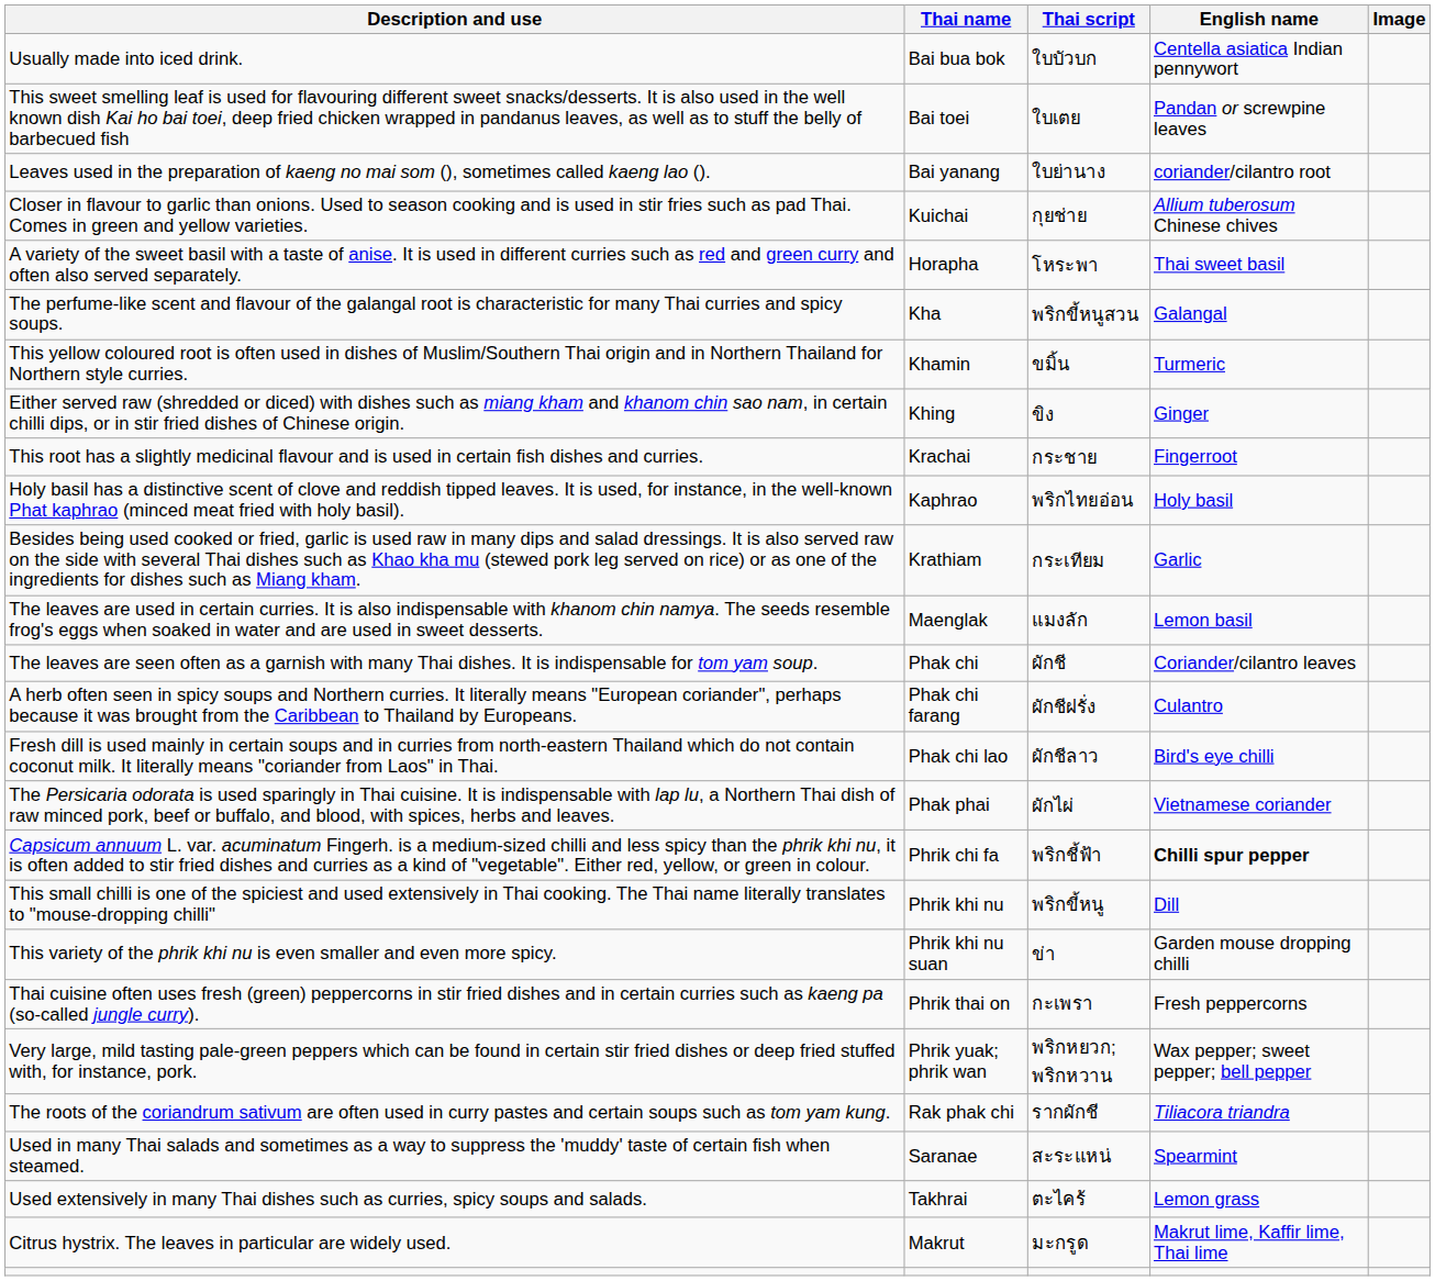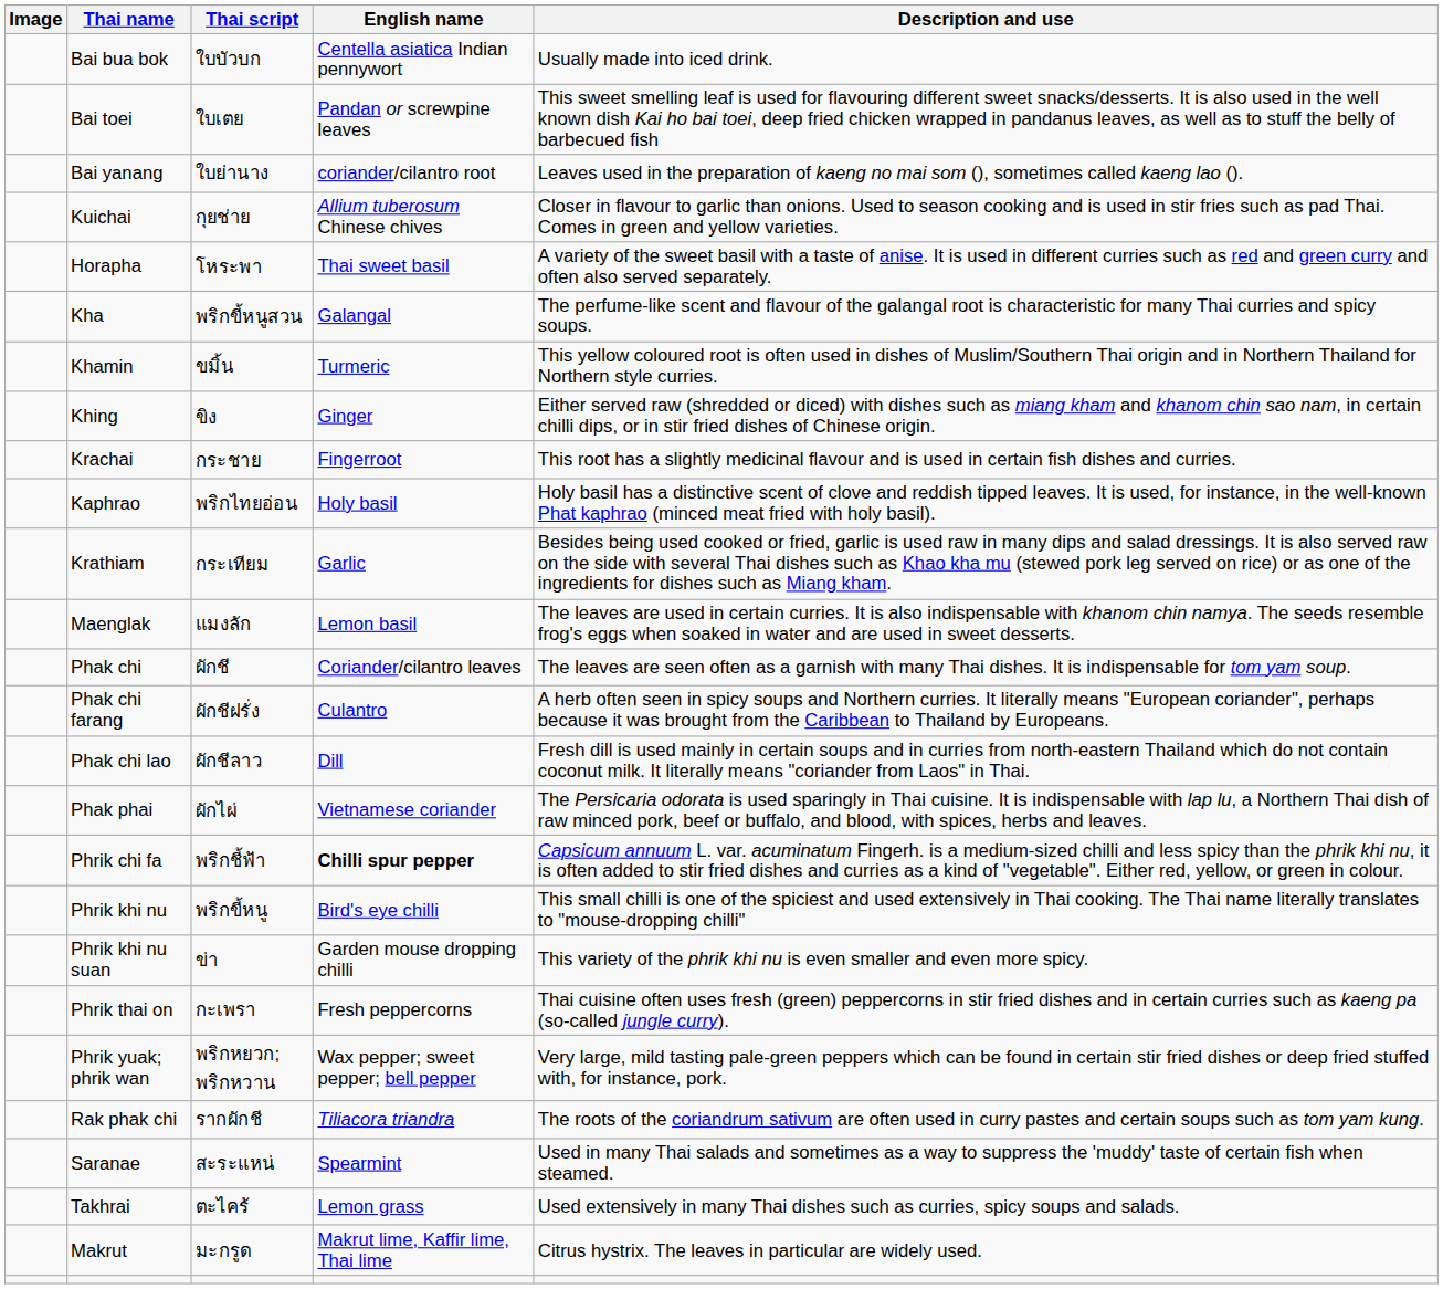columns swapped: Image <-> Description and use
Phak chi lao | English name: Bird's eye chilli -> Dill
Phrik khi nu | English name: Dill -> Bird's eye chilli
